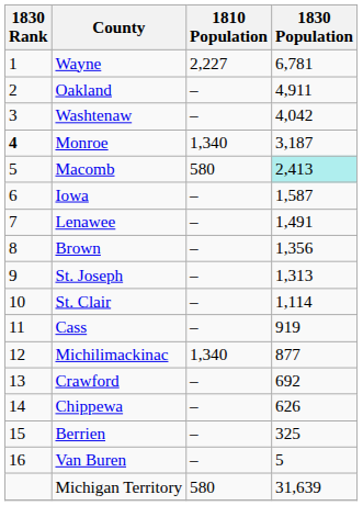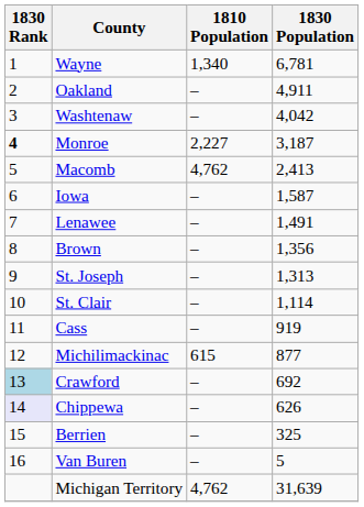Wayne | 1810 Population: 2,227 -> 1,340
Monroe | 1810 Population: 1,340 -> 2,227
Macomb | 1810 Population: 580 -> 4,762
Macomb | 1830 Population: paleturquoise background -> no background
Michilimackinac | 1810 Population: 1,340 -> 615
Crawford | 1830 Rank: no background -> lightblue background
Chippewa | 1830 Rank: no background -> lavender background
Michigan Territory | 1810 Population: 580 -> 4,762
